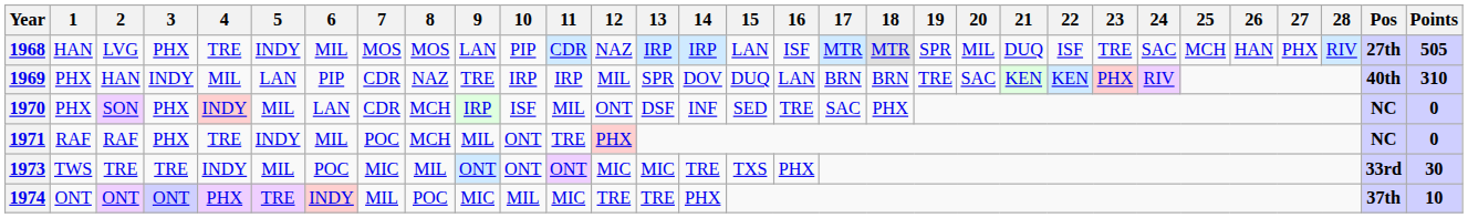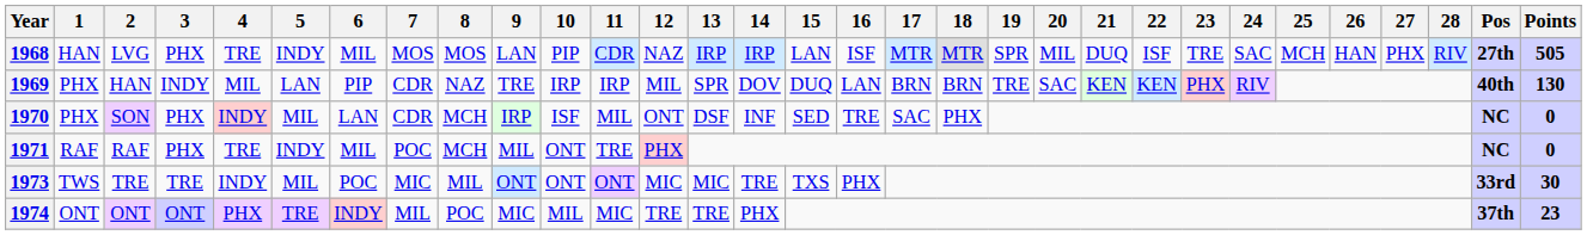1969 | Points: 310 -> 130
1974 | Points: 10 -> 23
